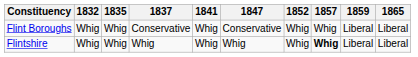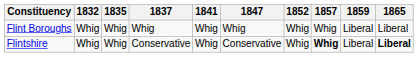Flint Boroughs | 1837: Conservative -> Whig
Flint Boroughs | 1847: Conservative -> Whig
Flintshire | 1837: Whig -> Conservative
Flintshire | 1847: Whig -> Conservative
Flintshire | 1865: normal -> bold
